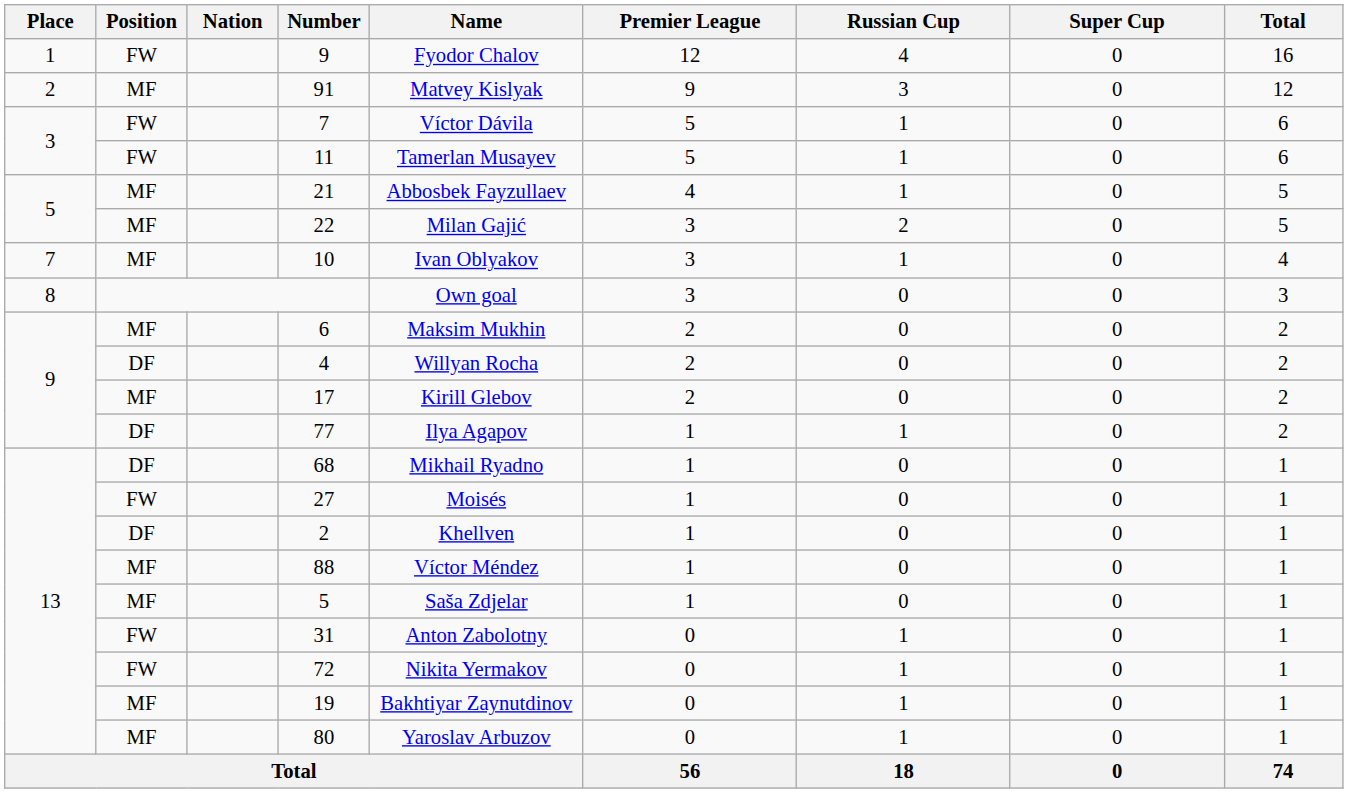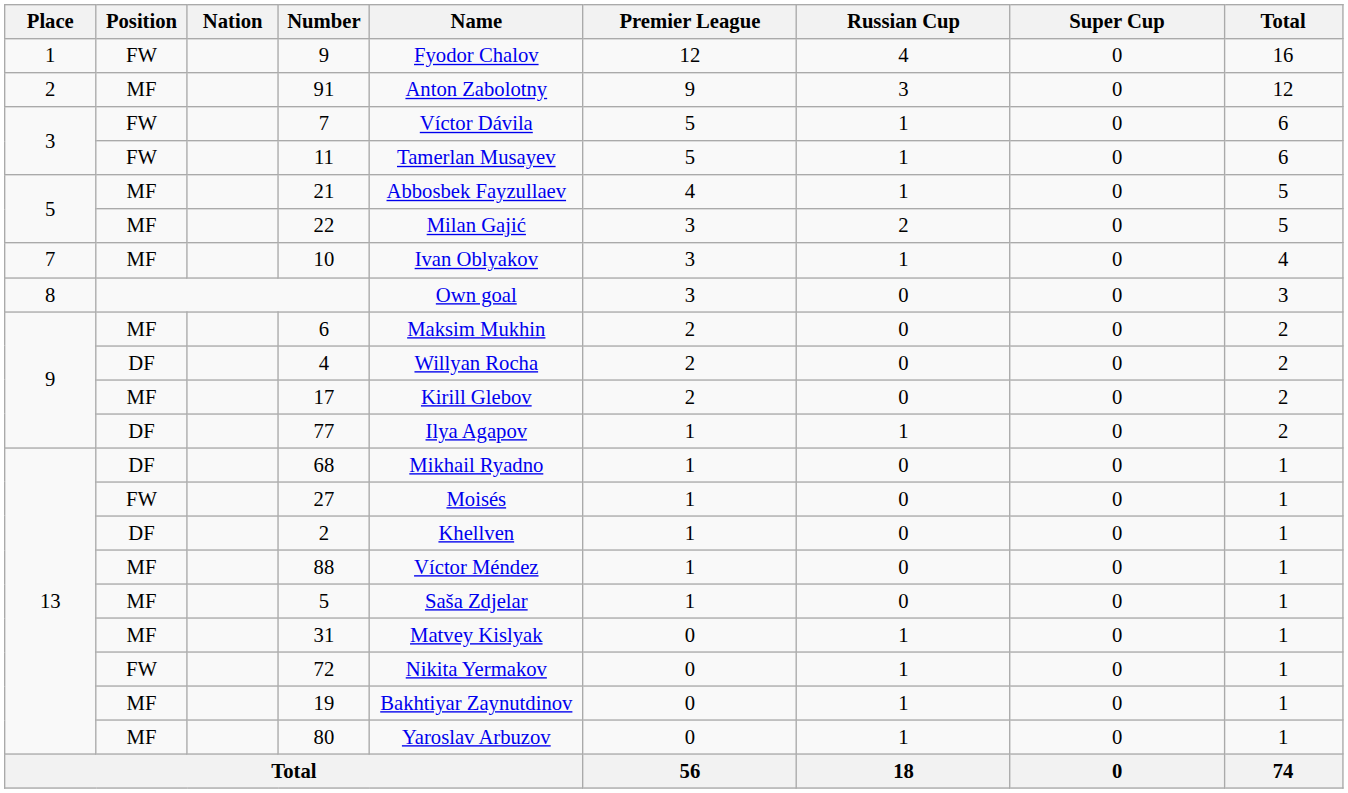91 | Name: Matvey Kislyak -> Anton Zabolotny
31 | Position: FW -> MF
31 | Name: Anton Zabolotny -> Matvey Kislyak
